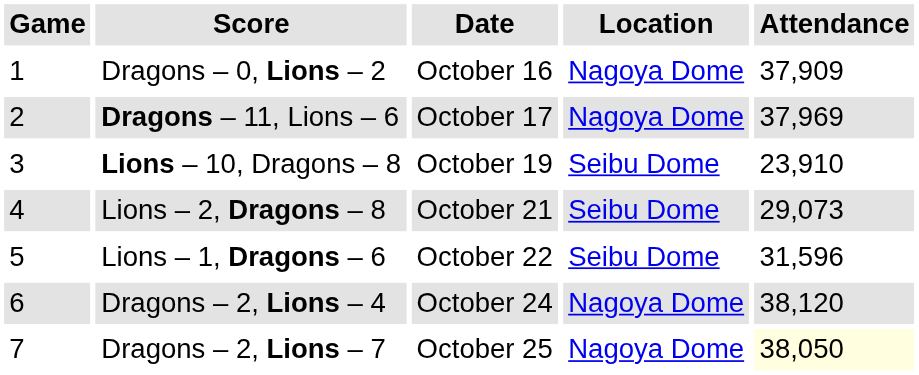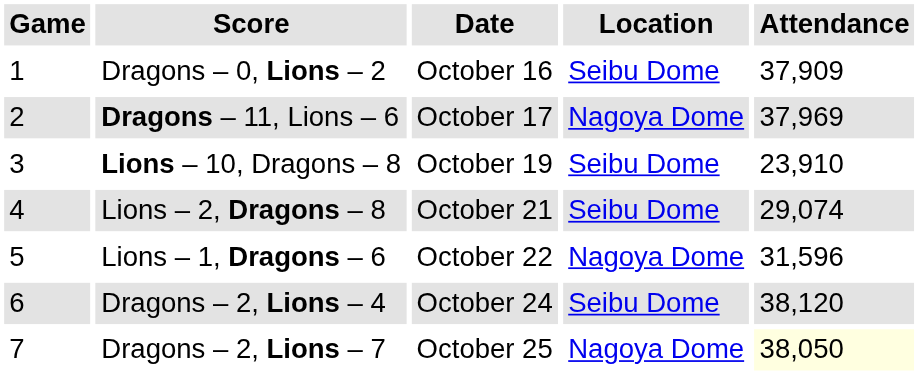Dragons – 0, Lions – 2 | Location: Nagoya Dome -> Seibu Dome
Lions – 2, Dragons – 8 | Attendance: 29,073 -> 29,074
Lions – 1, Dragons – 6 | Location: Seibu Dome -> Nagoya Dome
Dragons – 2, Lions – 4 | Location: Nagoya Dome -> Seibu Dome
